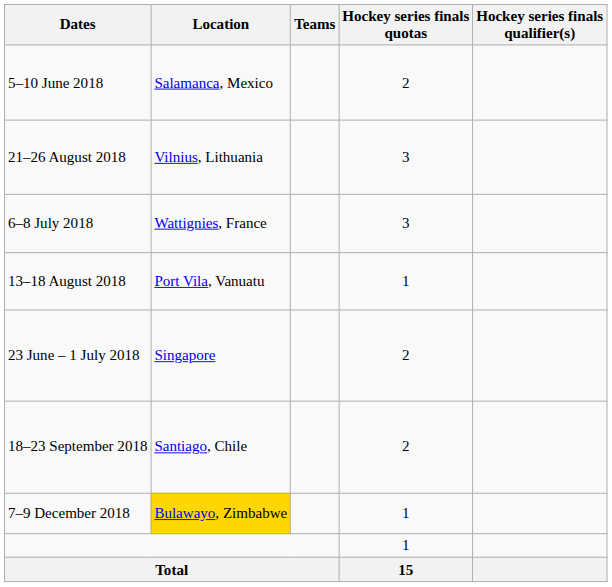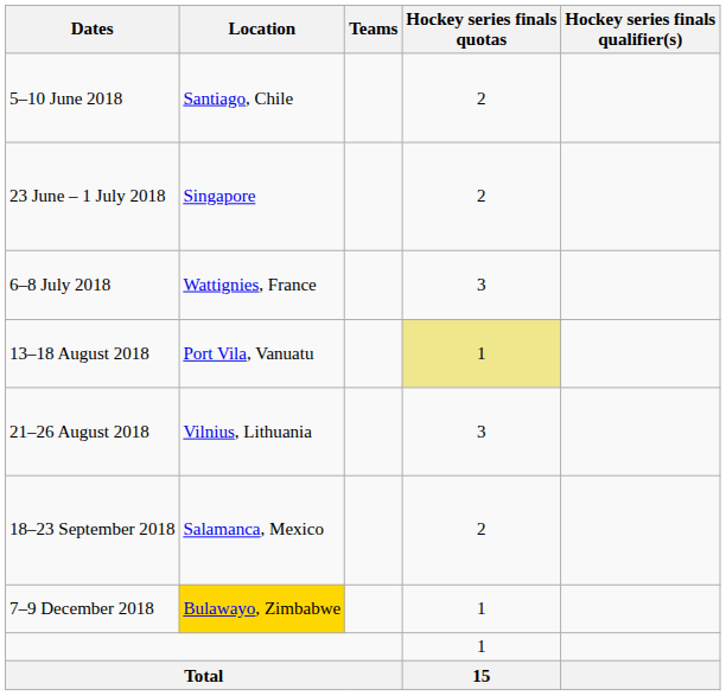5–10 June 2018 | Location: Salamanca, Mexico -> Santiago, Chile
rows swapped: 23 June – 1 July 2018 <-> 21–26 August 2018
13–18 August 2018 | Hockey series finals quotas: no background -> khaki background
18–23 September 2018 | Location: Santiago, Chile -> Salamanca, Mexico
